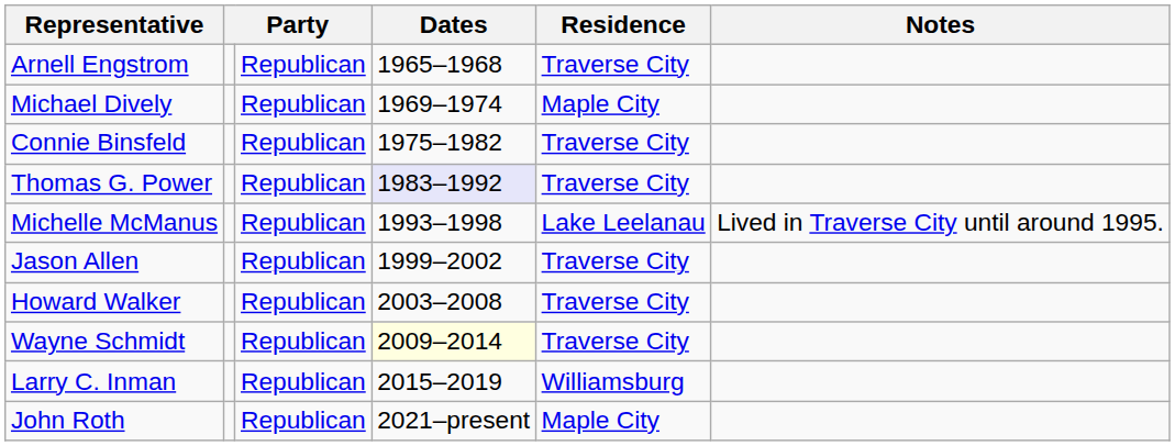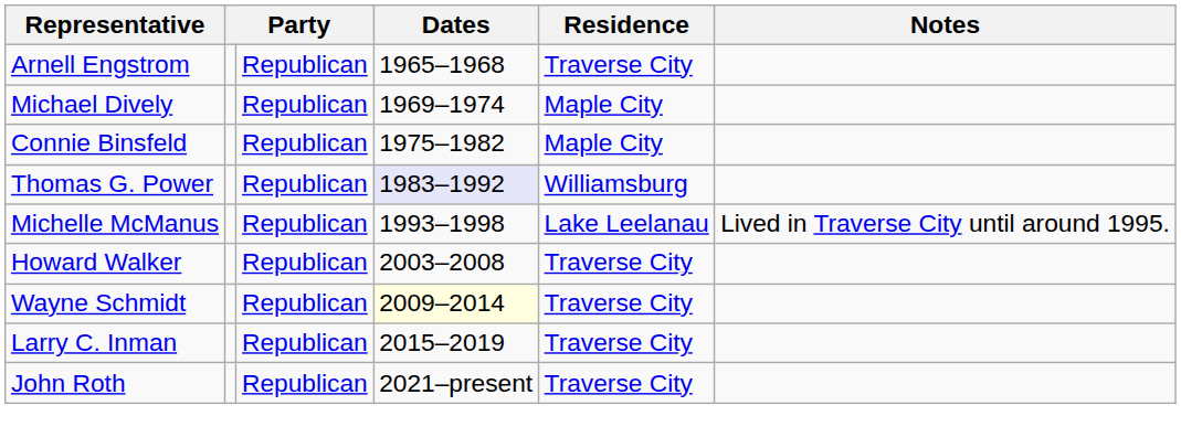Connie Binsfeld | Residence: Traverse City -> Maple City
Thomas G. Power | Residence: Traverse City -> Williamsburg
- row: Jason Allen | Republican | 1999–2002 | Traverse City
Larry C. Inman | Residence: Williamsburg -> Traverse City
John Roth | Residence: Maple City -> Traverse City
